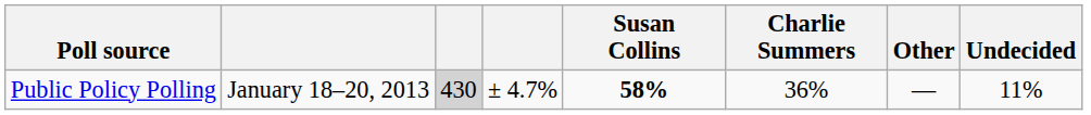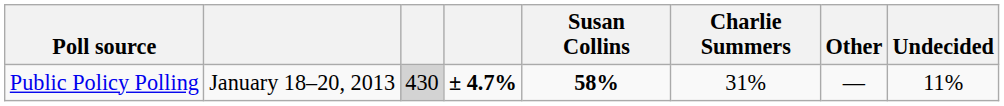Public Policy Polling | column 4: normal -> bold
Public Policy Polling | Charlie Summers: 36% -> 31%
